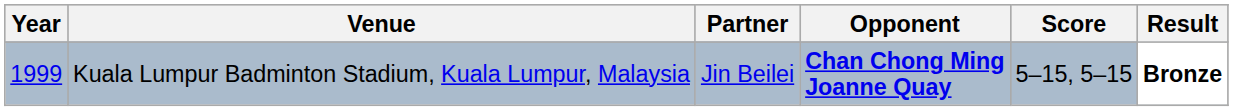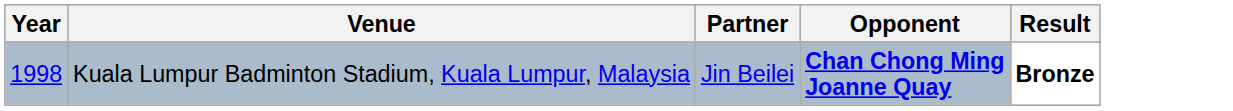- column: Score | 5–15, 5–15
Kuala Lumpur Badminton Stadium, Kuala Lumpur, Malaysia | Year: 1999 -> 1998
